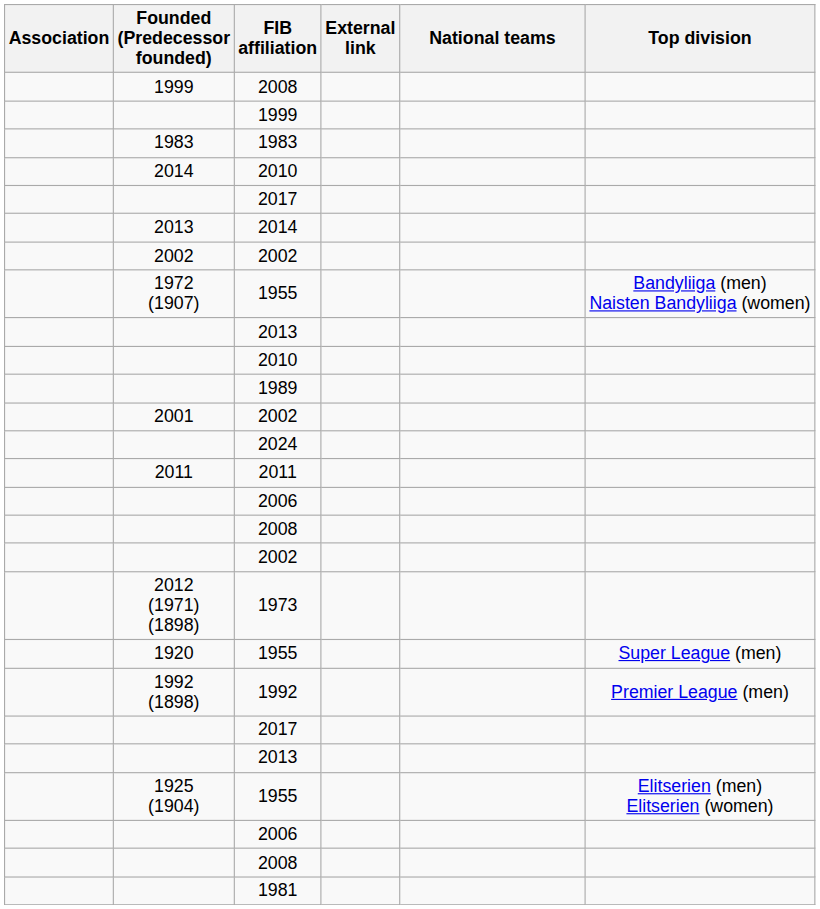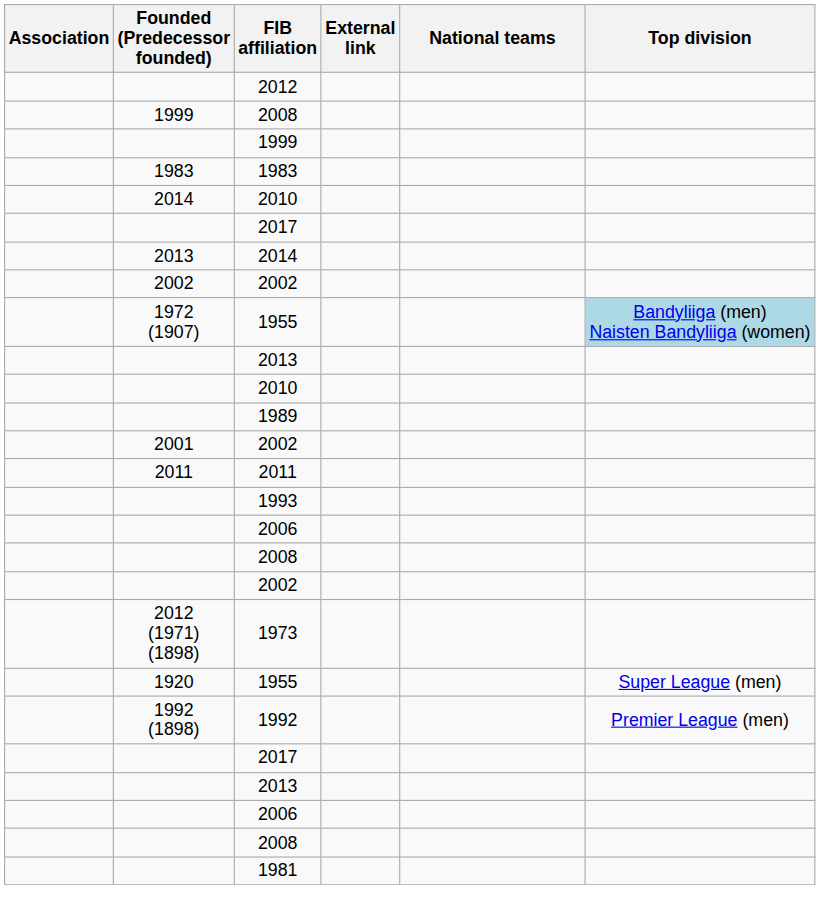+ row: 2012
1972 (1907) / 1955 | Top division: no background -> lightblue background
- row: 2024
+ row: 1993
- row: 1925 (1904) | 1955 | Elitserien (men) Elitserien (women)
